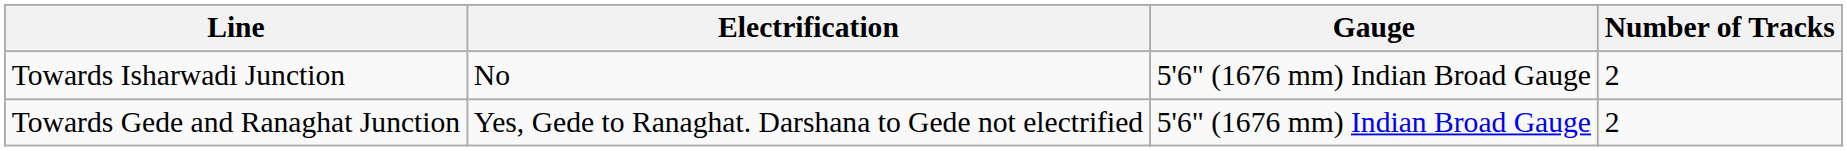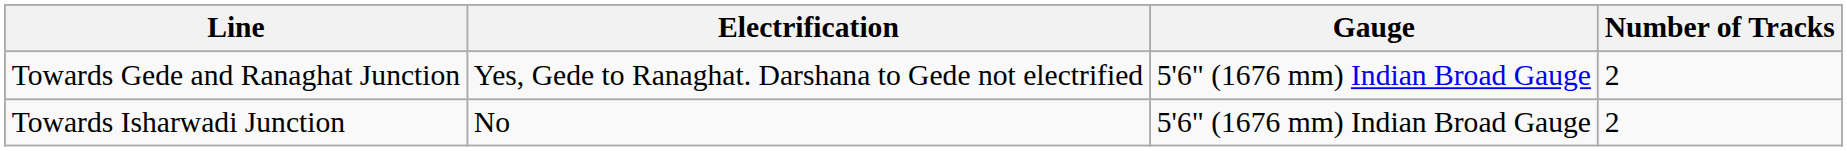rows swapped: Towards Gede and Ranaghat Junction <-> Towards Isharwadi Junction
